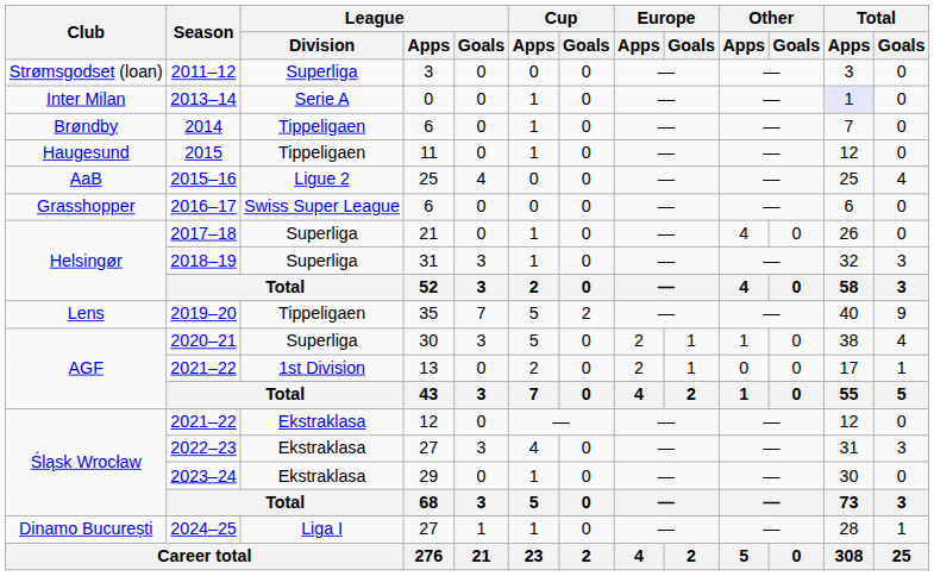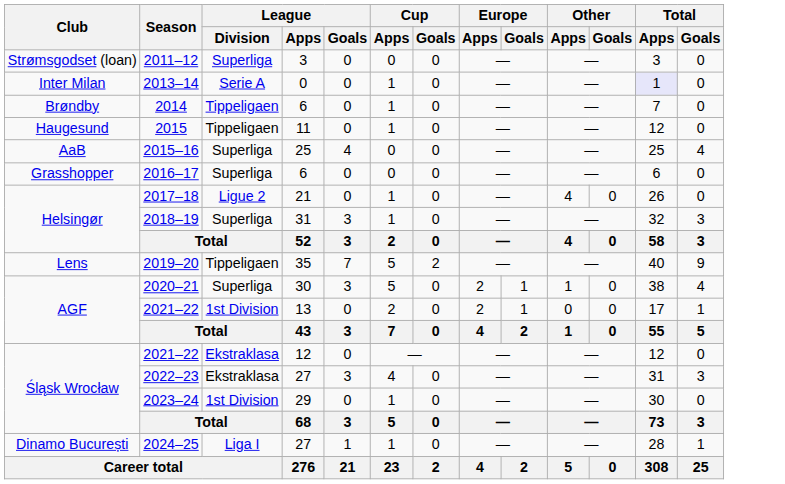2015–16 | League / Division: Ligue 2 -> Superliga
2016–17 | League / Division: Swiss Super League -> Superliga
2017–18 | League / Division: Superliga -> Ligue 2
2023–24 | League / Division: Ekstraklasa -> 1st Division
